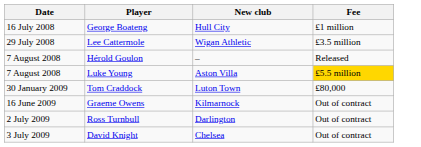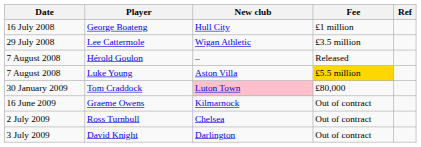+ column: Ref
Tom Craddock | New club: no background -> pink background
Ross Turnbull | New club: Darlington -> Chelsea
David Knight | New club: Chelsea -> Darlington
